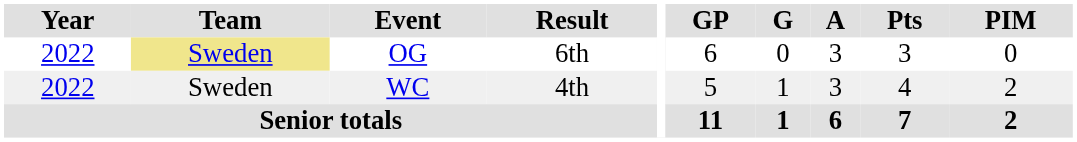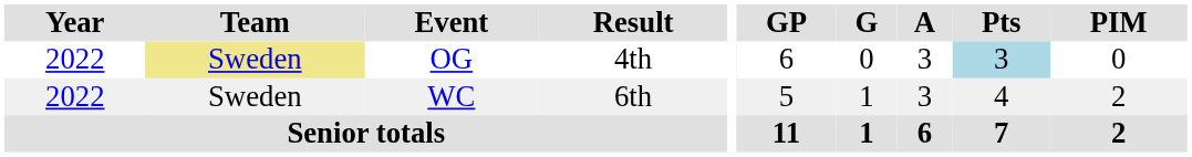OG | Result: 6th -> 4th
OG | Pts: no background -> lightblue background
WC | Result: 4th -> 6th
